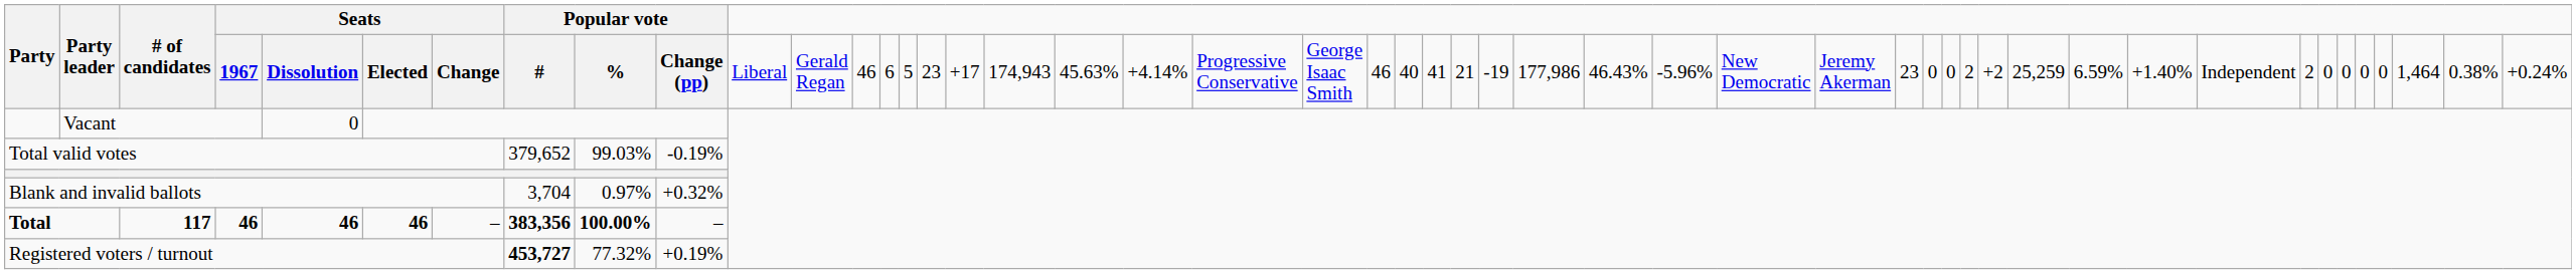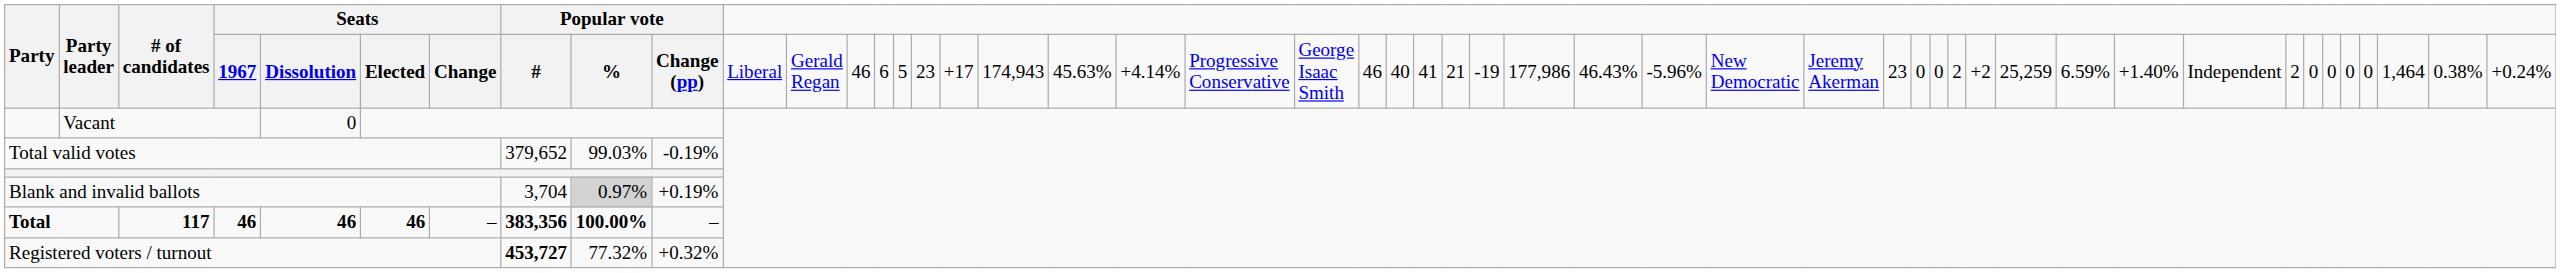Blank and invalid ballots | column 10: no background -> lightgrey background
Blank and invalid ballots | column 11: +0.32% -> +0.19%
Registered voters / turnout | column 11: +0.19% -> +0.32%
